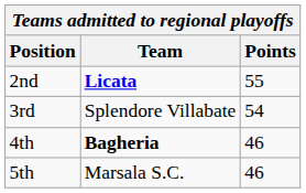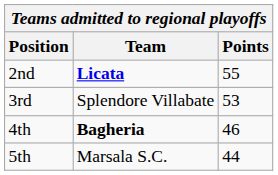3rd | Points: 54 -> 53
5th | Points: 46 -> 44
